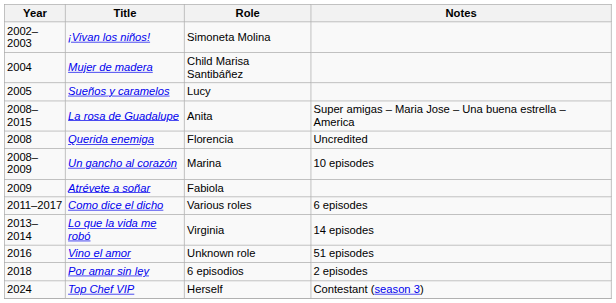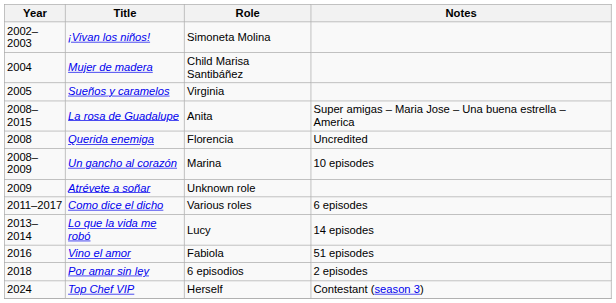Sueños y caramelos | Role: Lucy -> Virginia
Atrévete a soñar | Role: Fabiola -> Unknown role
Lo que la vida me robó | Role: Virginia -> Lucy
Vino el amor | Role: Unknown role -> Fabiola
